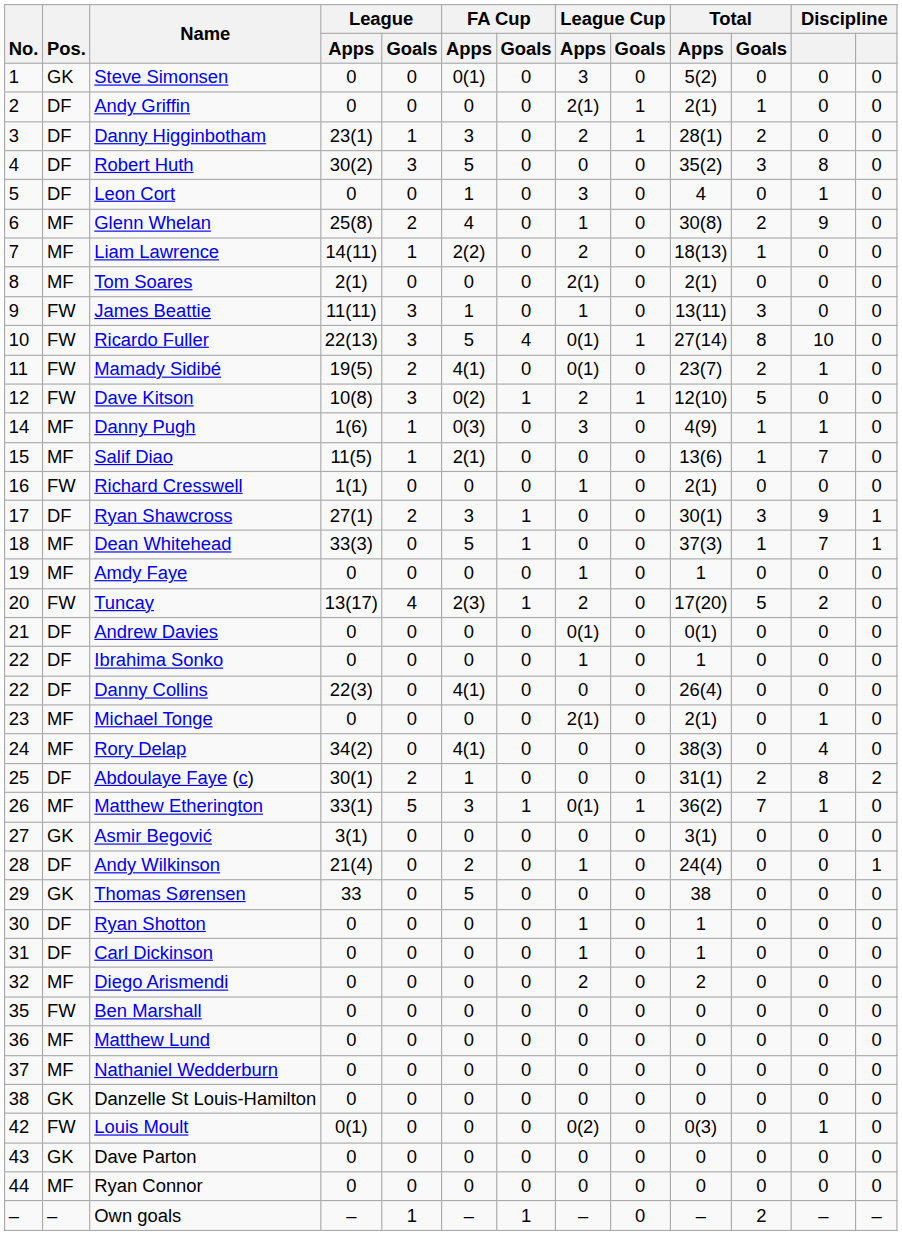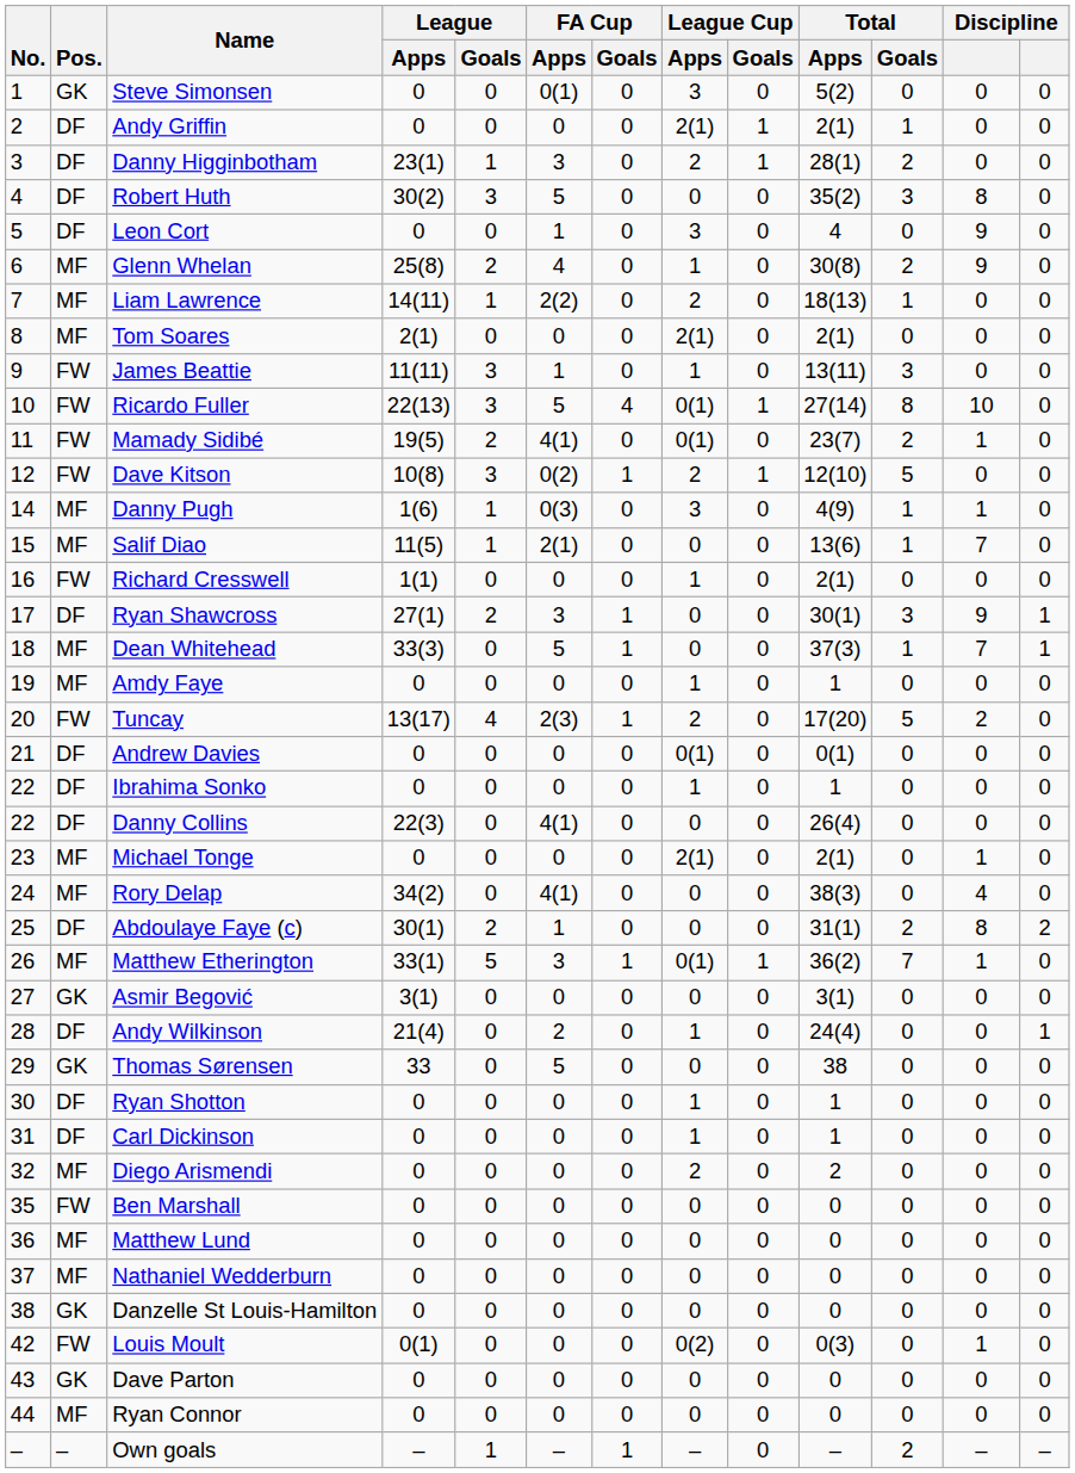Leon Cort | column 12: 1 -> 9
